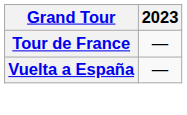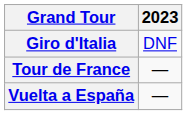+ row: Giro d'Italia | DNF
